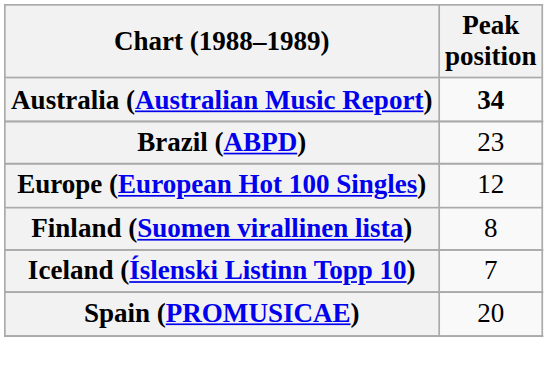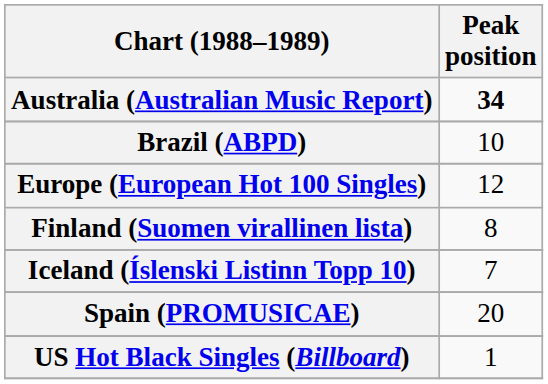Brazil (ABPD) | Peak position: 23 -> 10
+ row: US Hot Black Singles (Billboard) | 1
